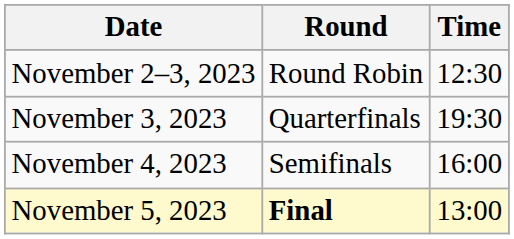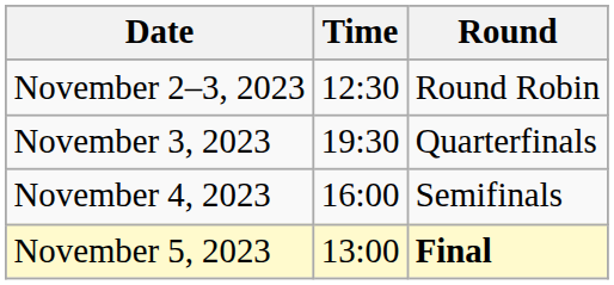columns swapped: Time <-> Round
